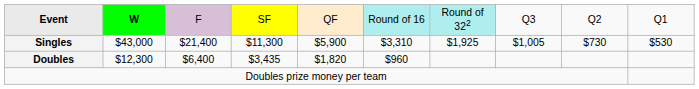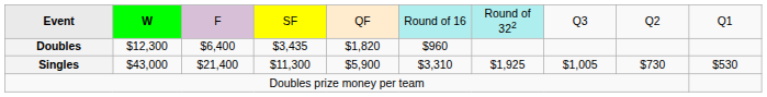rows swapped: Singles <-> Doubles
